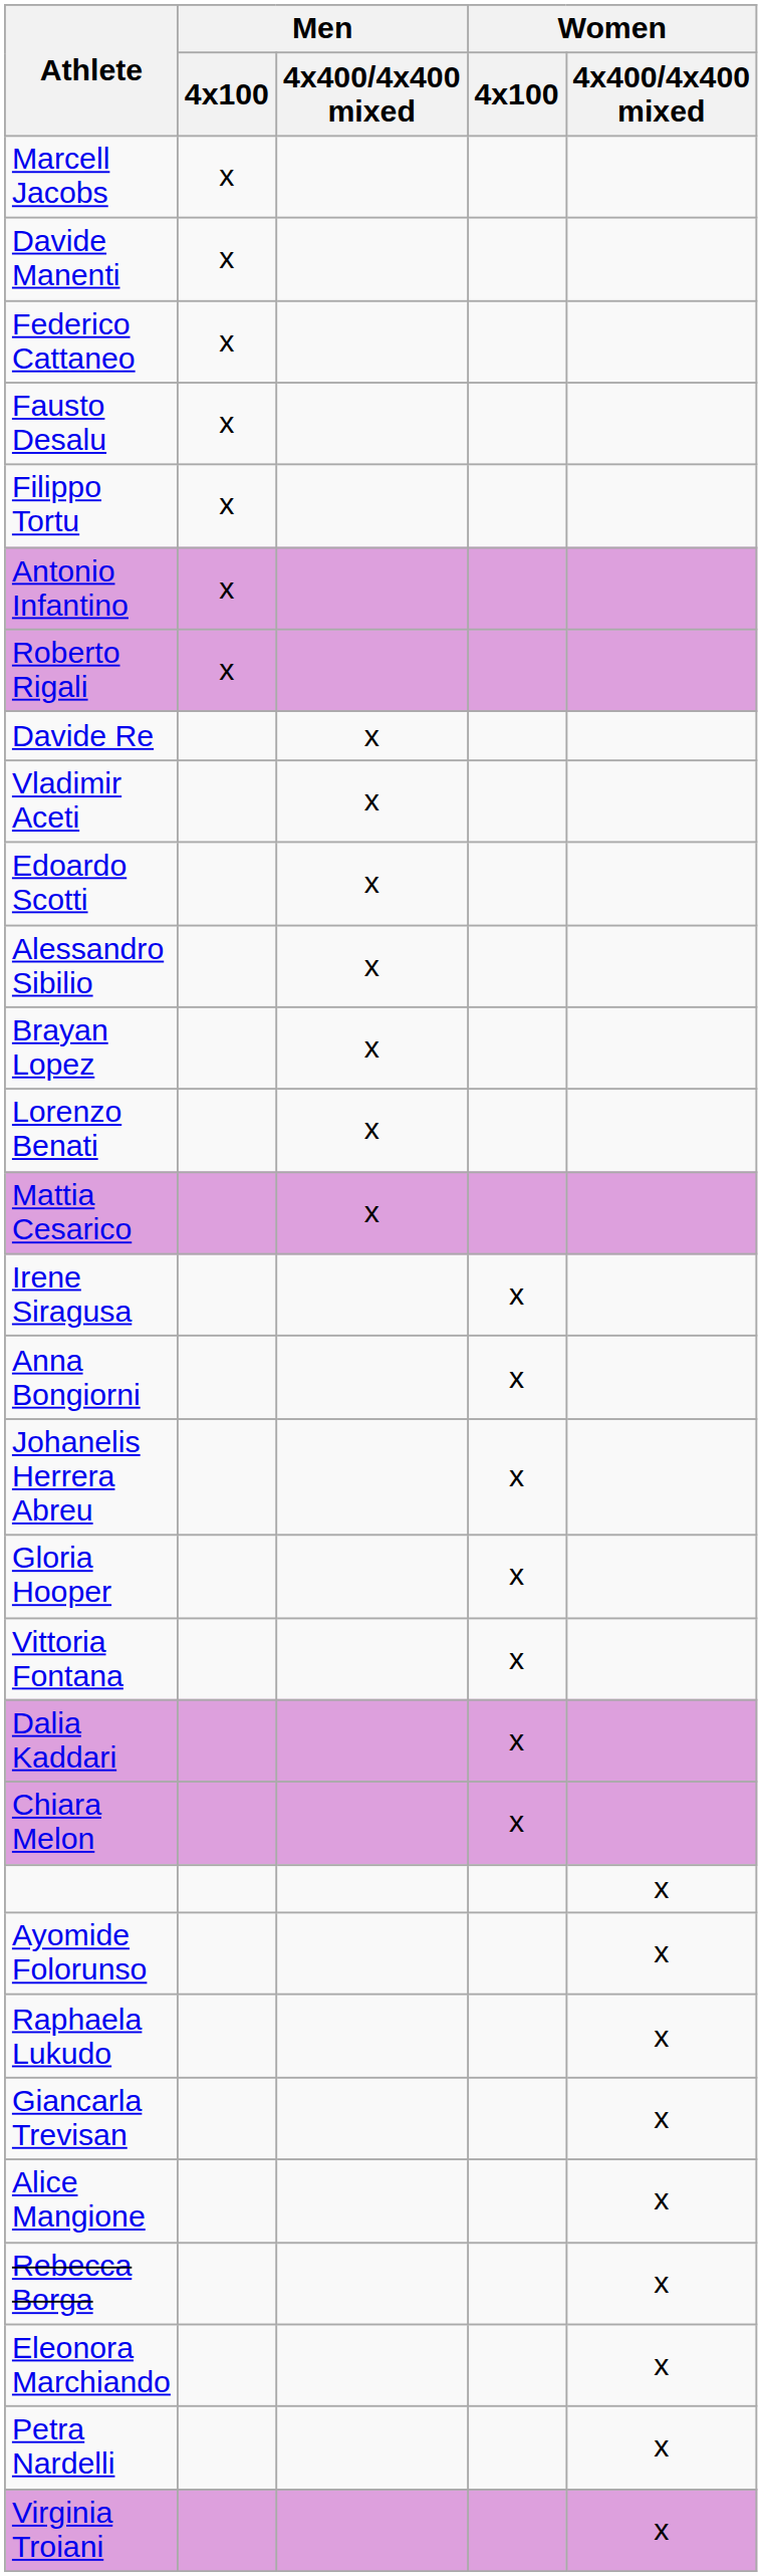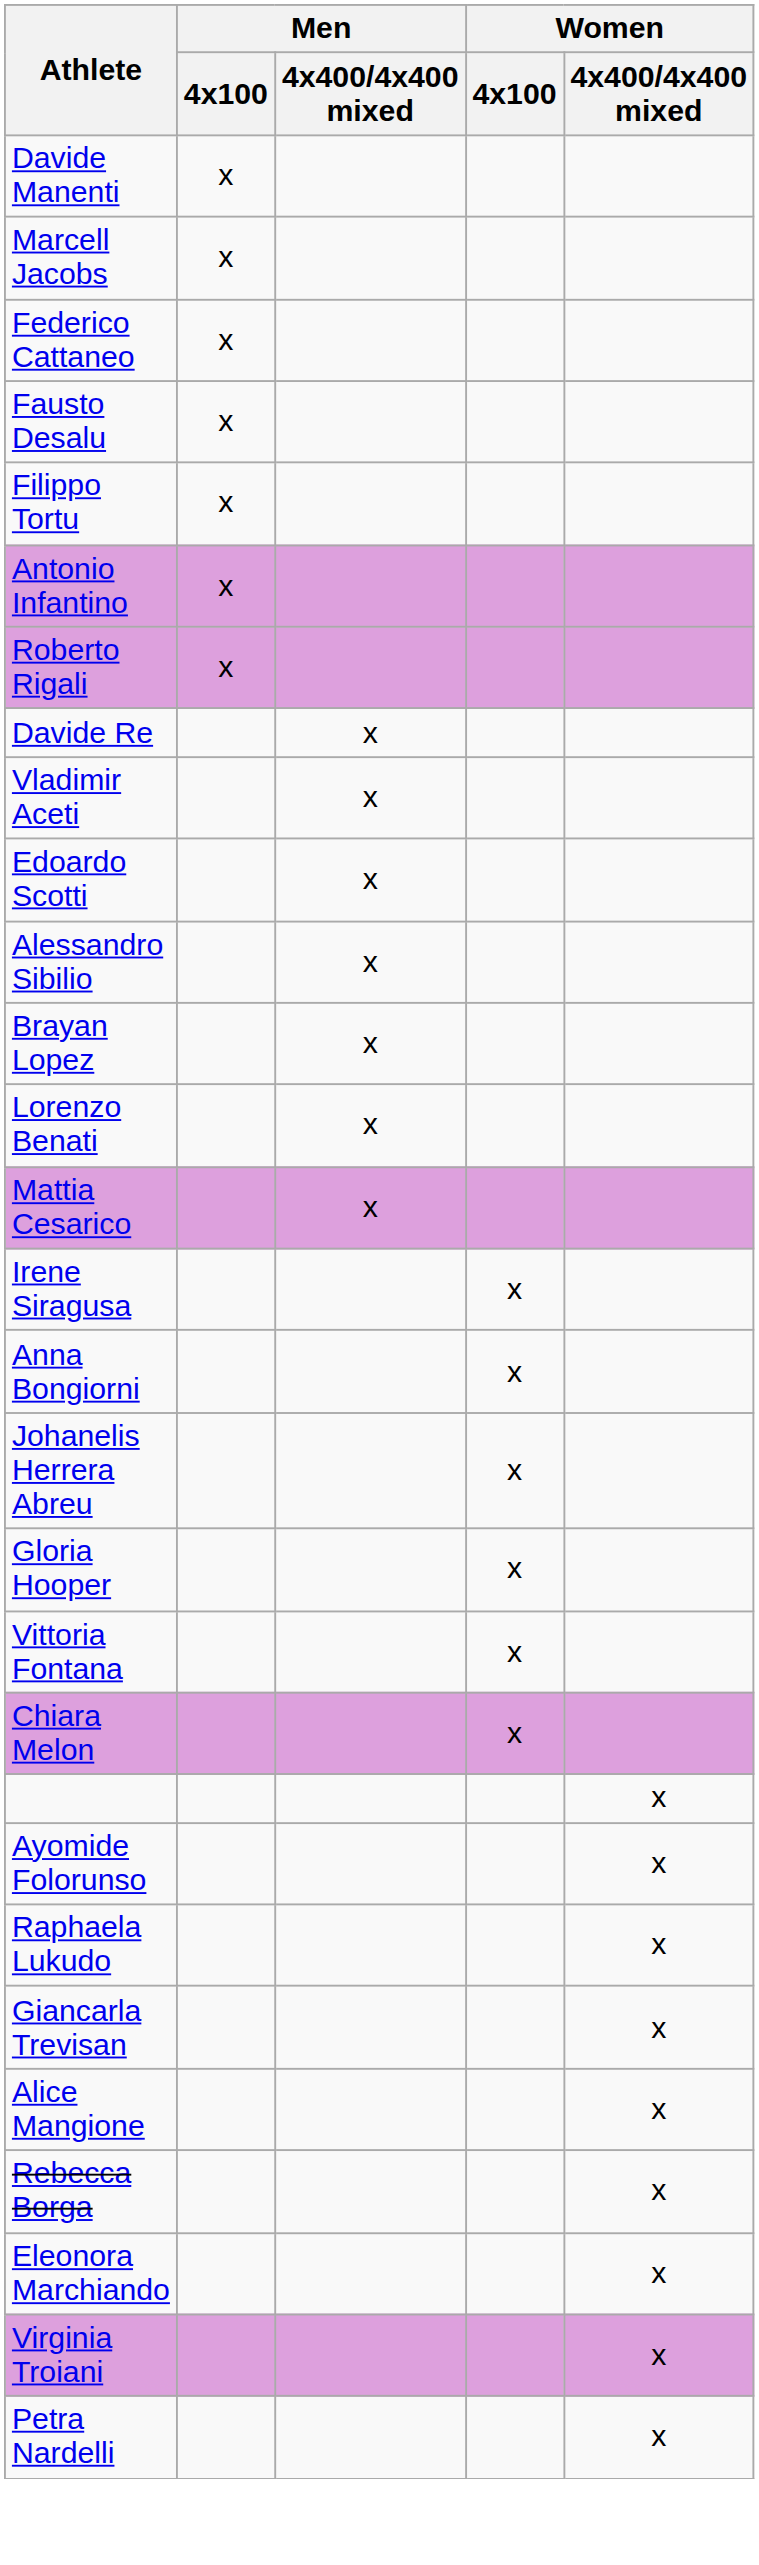rows swapped: Marcell Jacobs <-> Davide Manenti
- row: Dalia Kaddari | x
rows swapped: Virginia Troiani <-> Petra Nardelli
